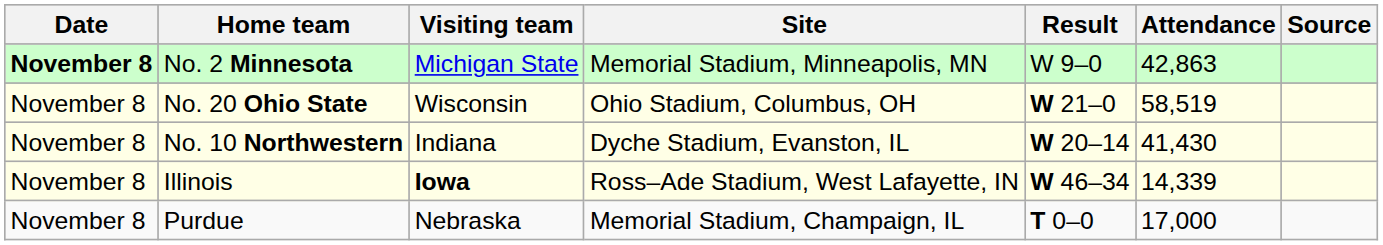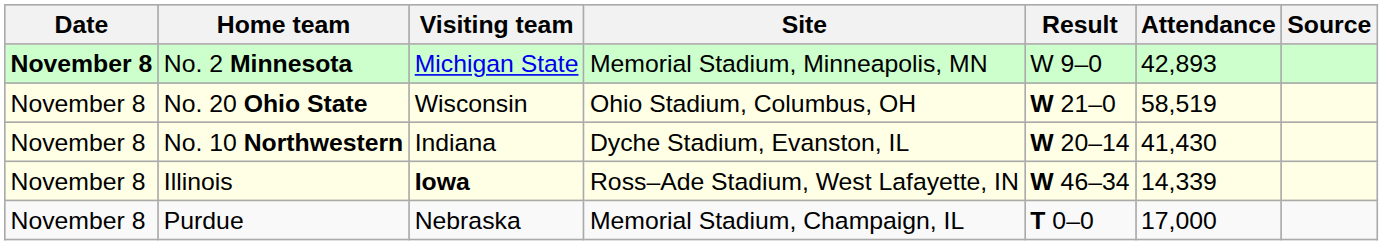No. 2 Minnesota | Attendance: 42,863 -> 42,893
